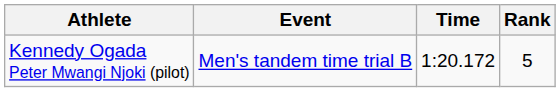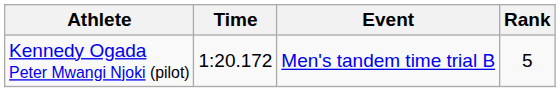columns swapped: Event <-> Time
